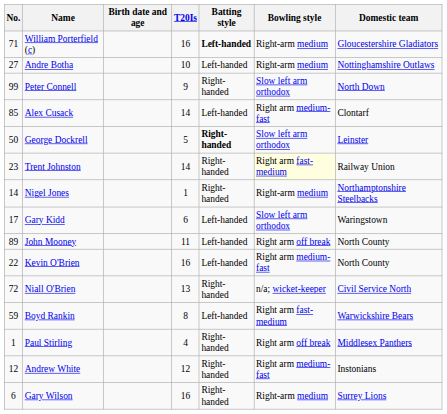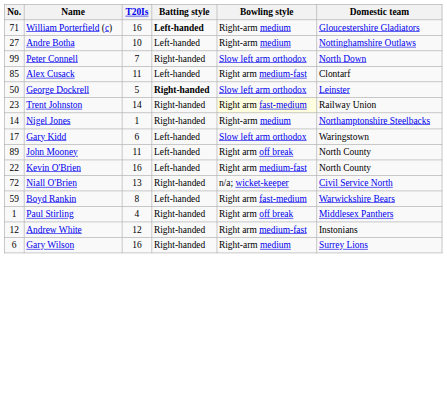- column: Birth date and age
Peter Connell | T20Is: 9 -> 7
Alex Cusack | T20Is: 14 -> 11
